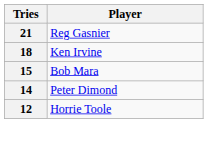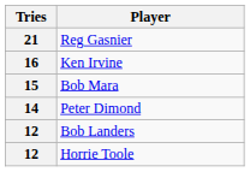Ken Irvine | Tries: 18 -> 16
+ row: 12 | Bob Landers
